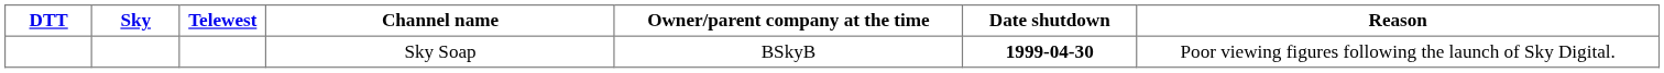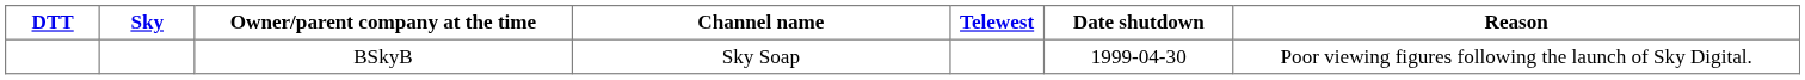columns swapped: Telewest <-> Owner/parent company at the time
Sky Soap | Date shutdown: bold -> normal
